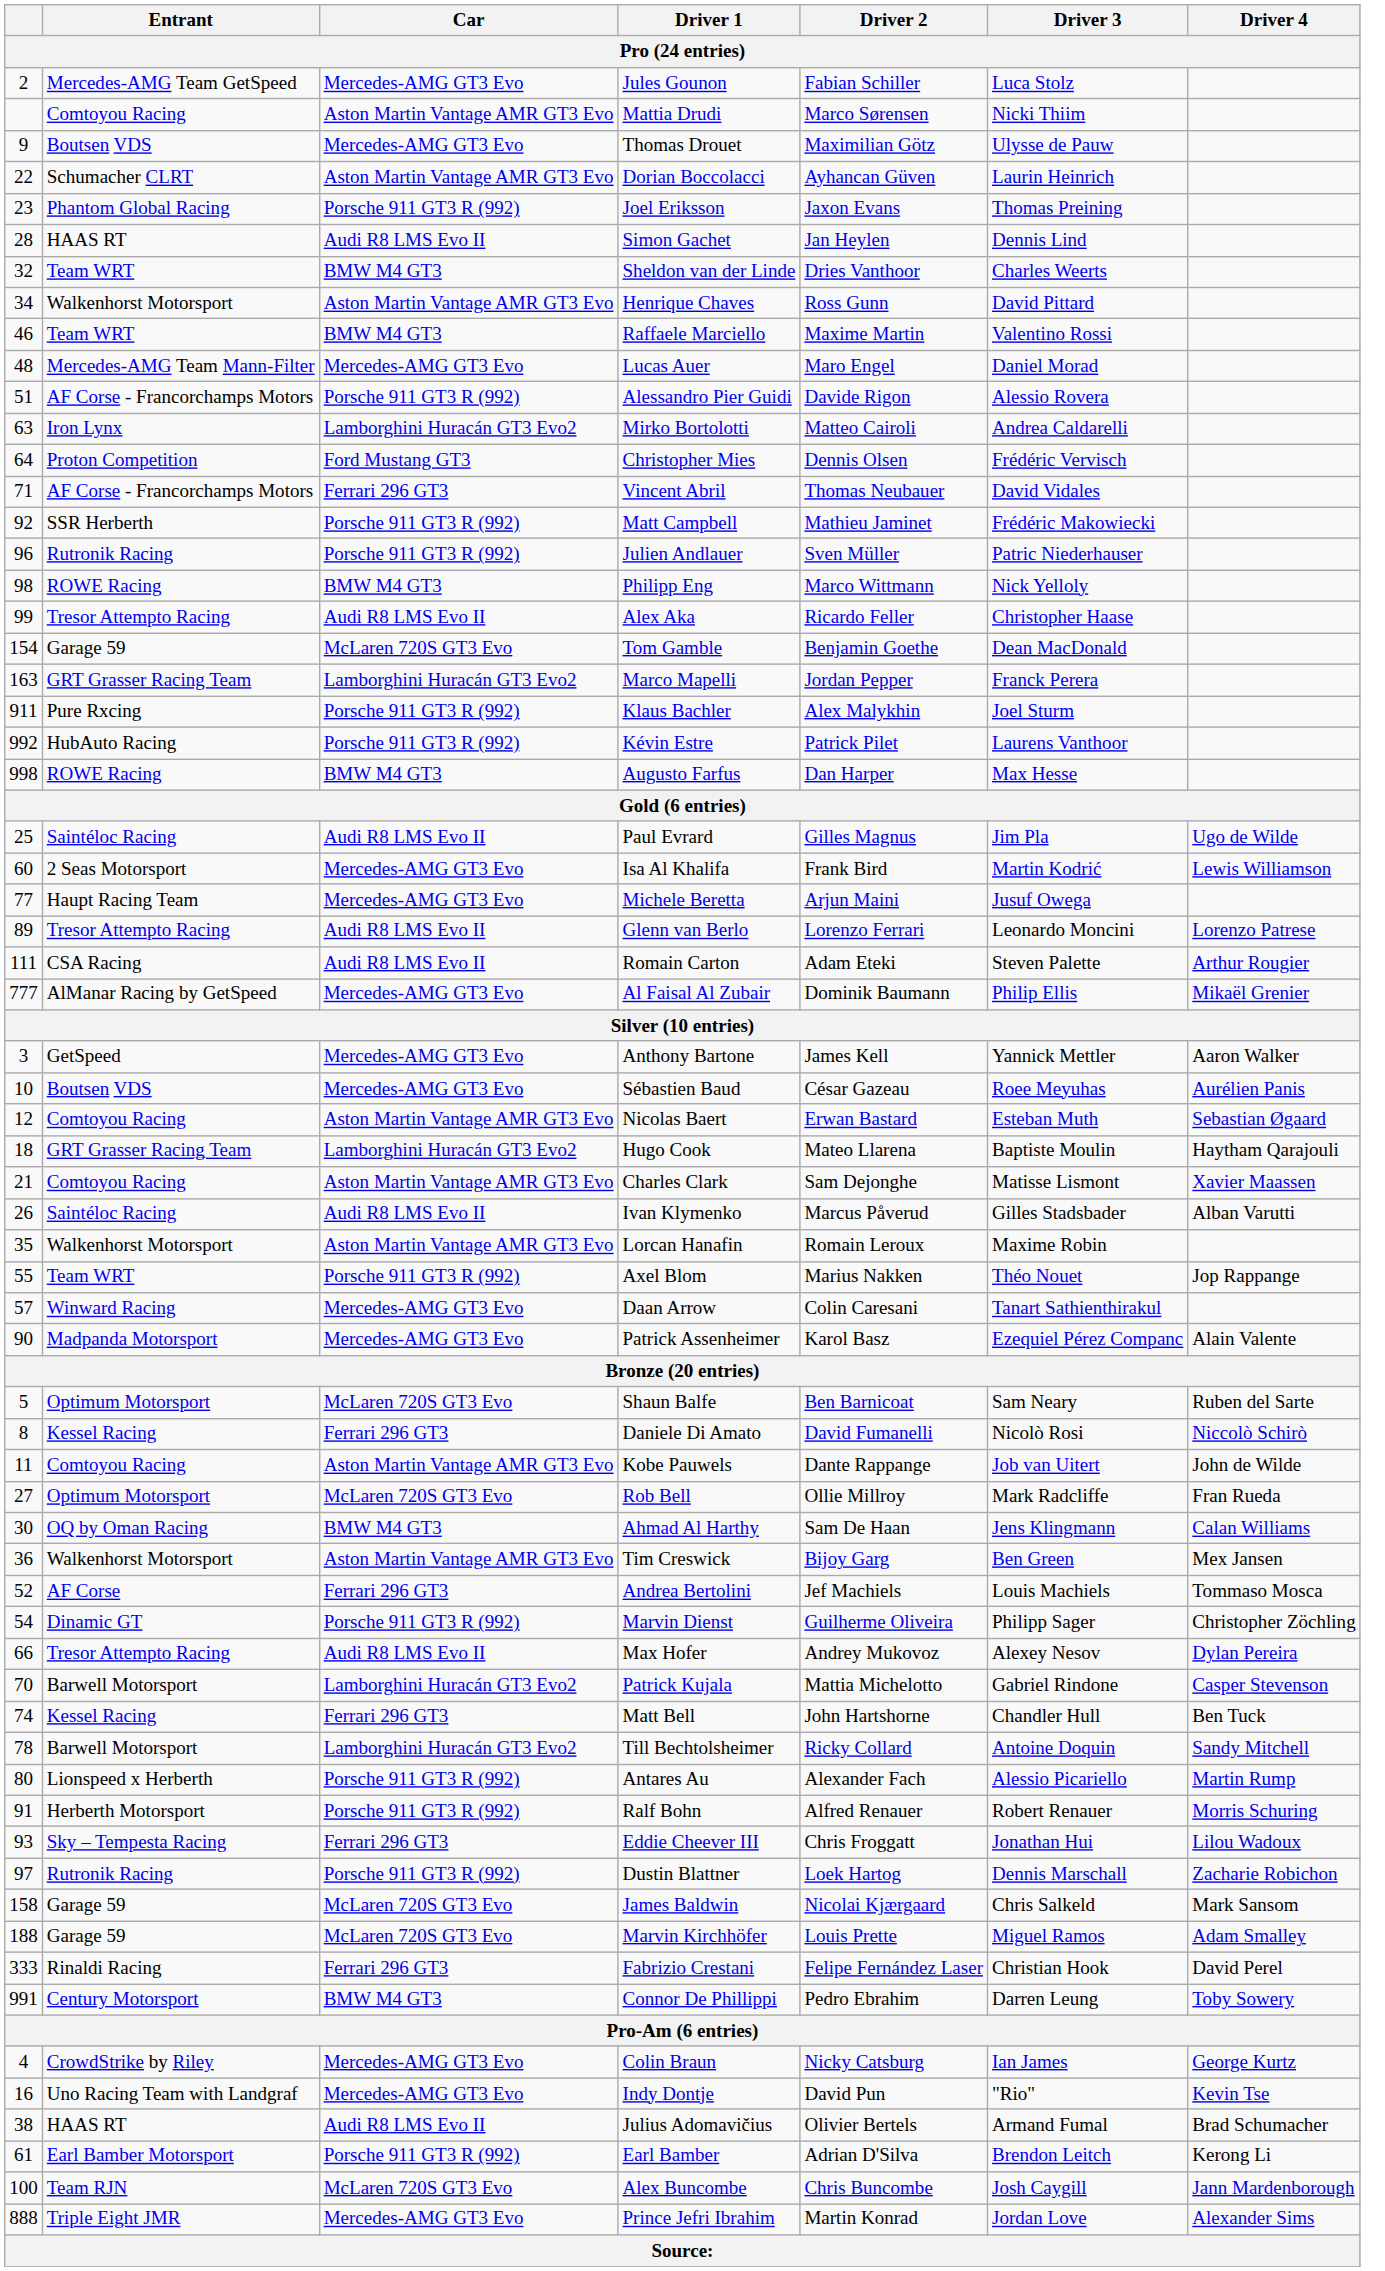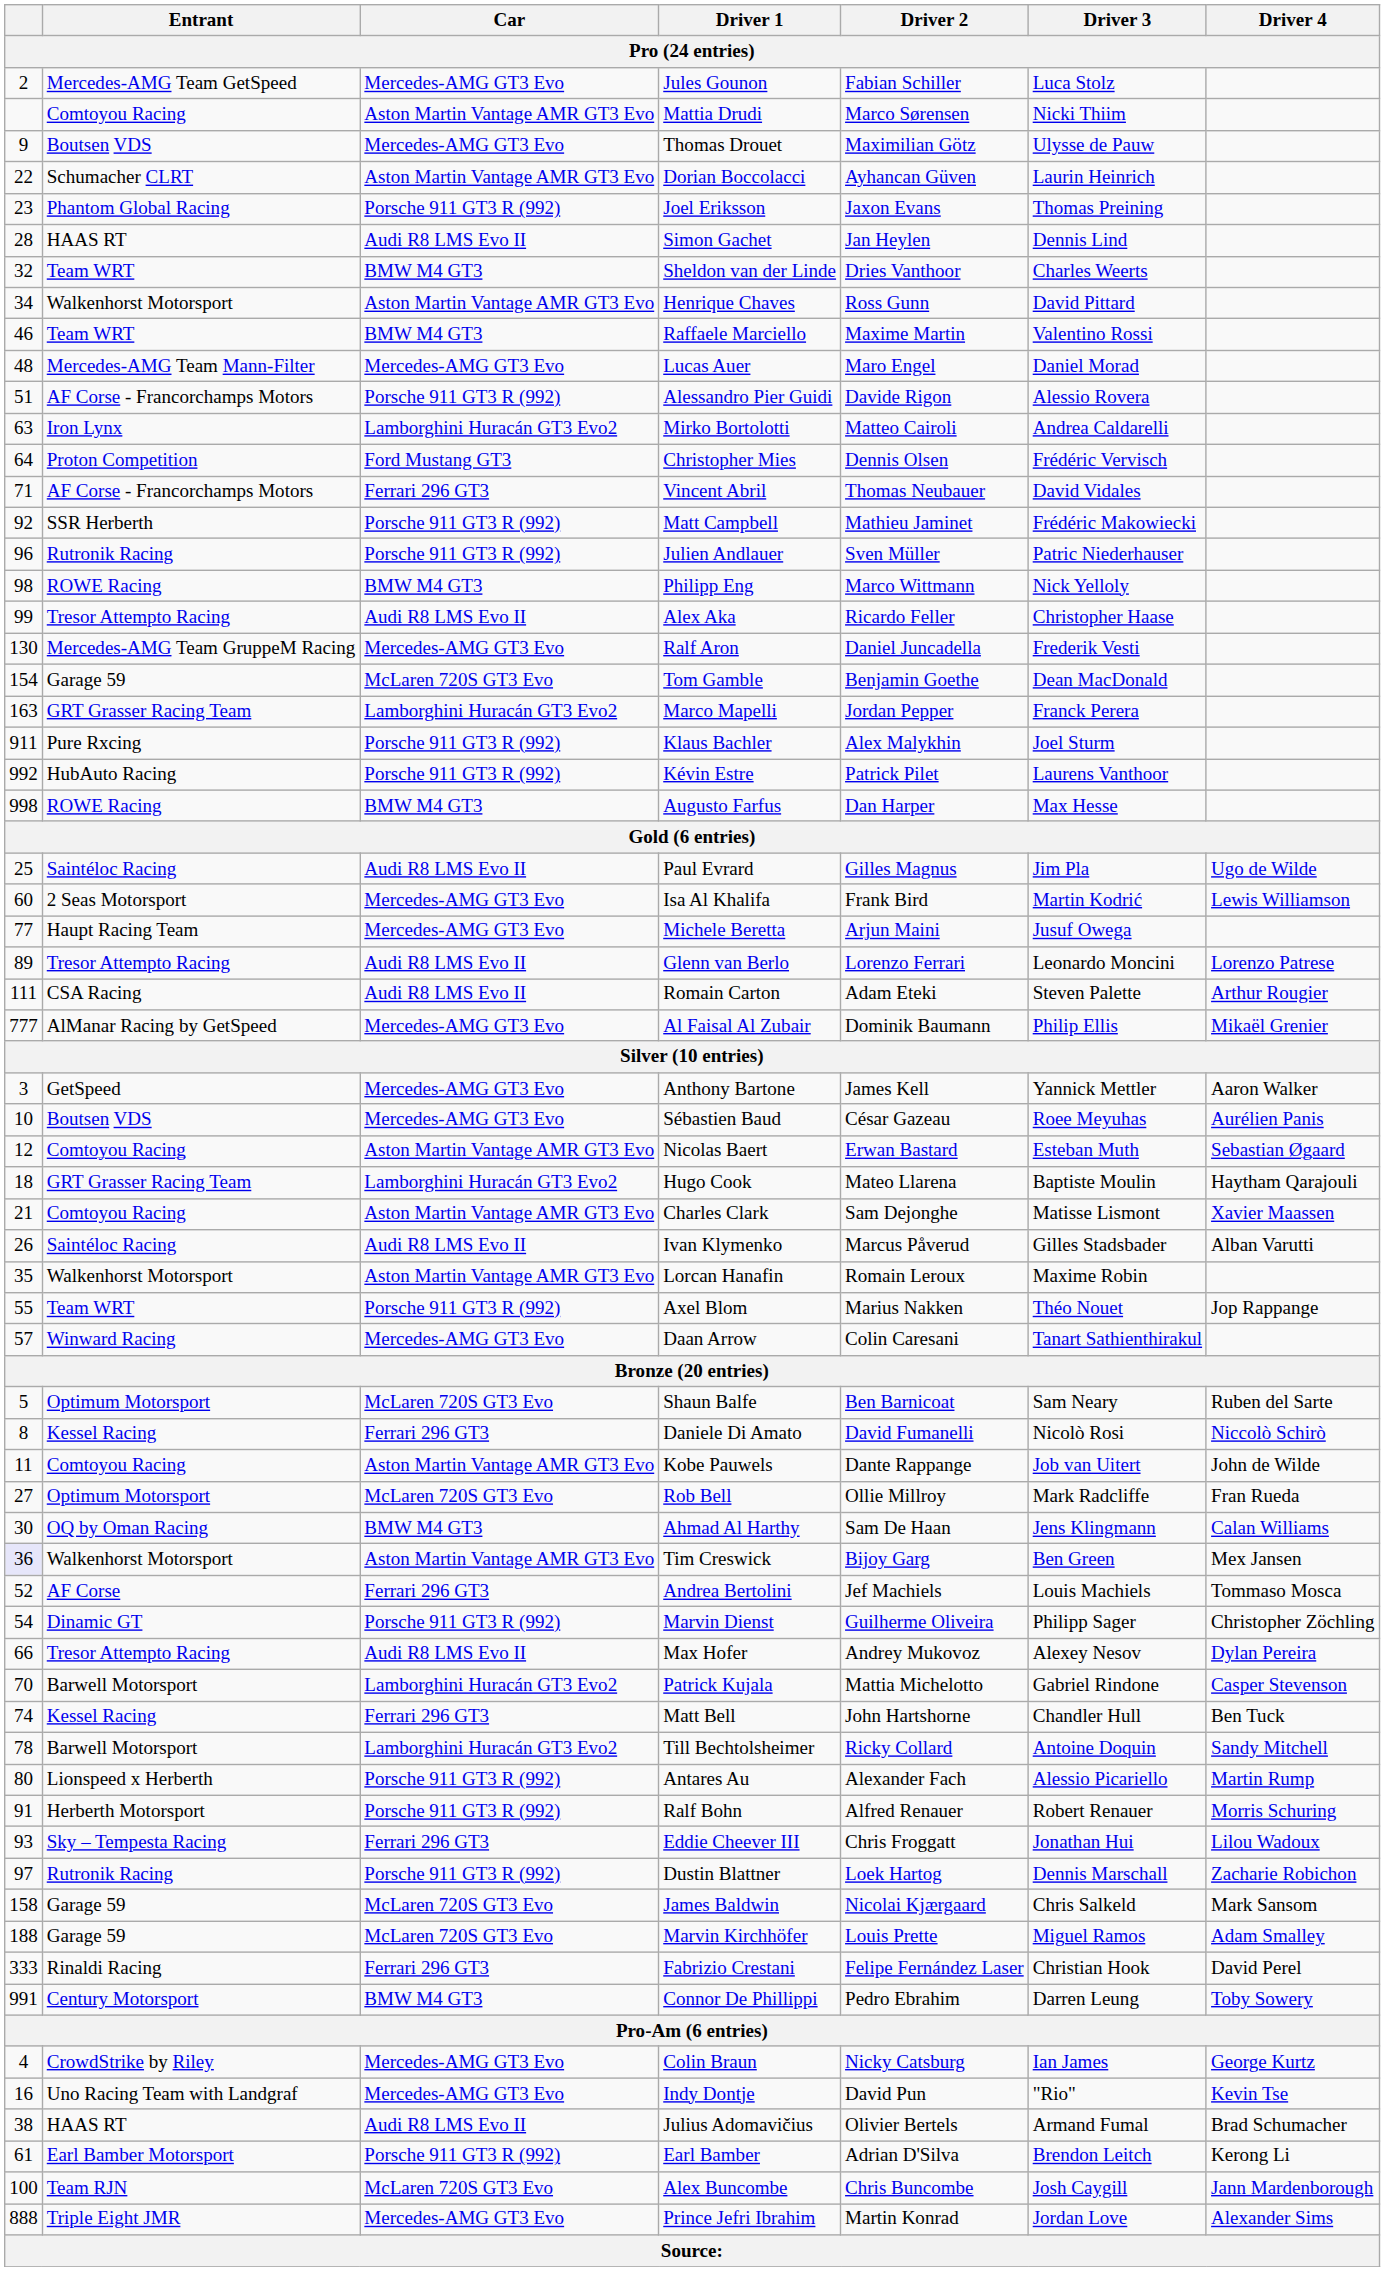+ row: 130 | Mercedes-AMG Team GruppeM Racing | Mercedes-AMG GT3 Evo | Ralf Aron | Daniel Juncadella | Frederik Vesti
- row: 90 | Madpanda Motorsport | Mercedes-AMG GT3 Evo | Patrick Assenheimer | Karol Basz | Ezequiel Pérez Companc | Alain Valente
Tim Creswick | column 1: no background -> lavender background
